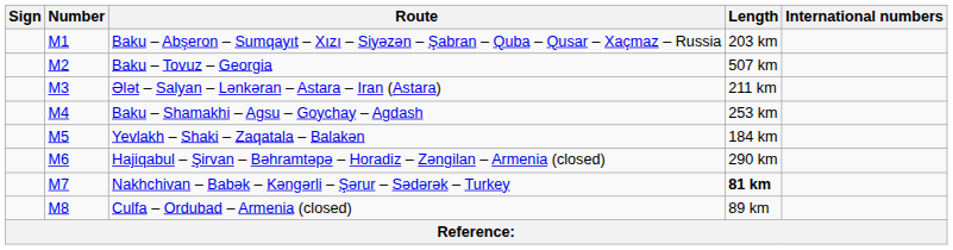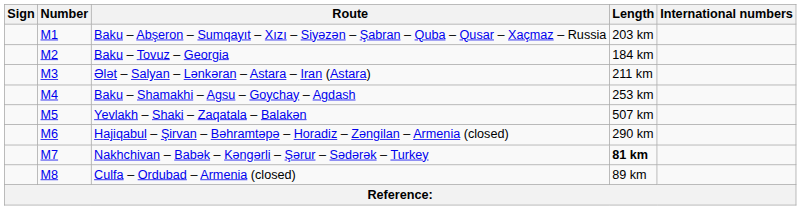Baku – Tovuz – Georgia | Length: 507 km -> 184 km
Yevlakh – Shaki – Zaqatala – Balakən | Length: 184 km -> 507 km
